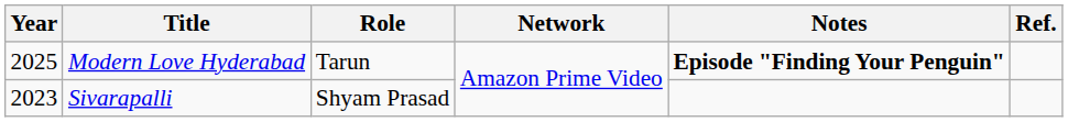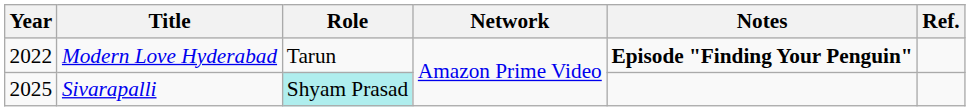Modern Love Hyderabad | Year: 2025 -> 2022
Sivarapalli | Year: 2023 -> 2025
Sivarapalli | Role: no background -> paleturquoise background
